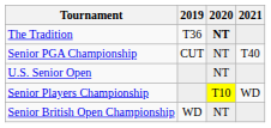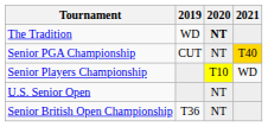The Tradition | 2019: T36 -> WD
Senior PGA Championship | 2021: no background -> gold background
rows swapped: Senior Players Championship <-> U.S. Senior Open
Senior British Open Championship | 2019: WD -> T36
